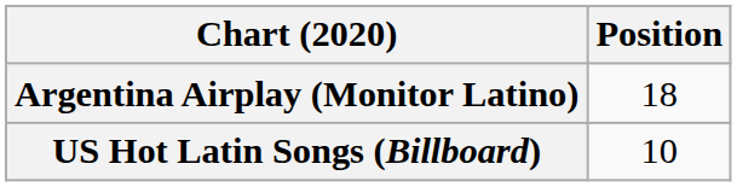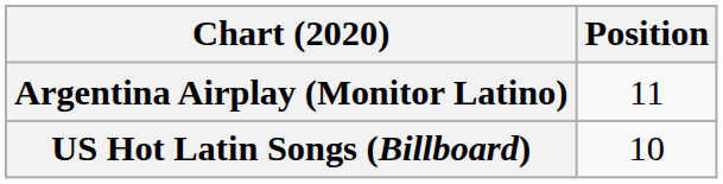Argentina Airplay (Monitor Latino) | Position: 18 -> 11
